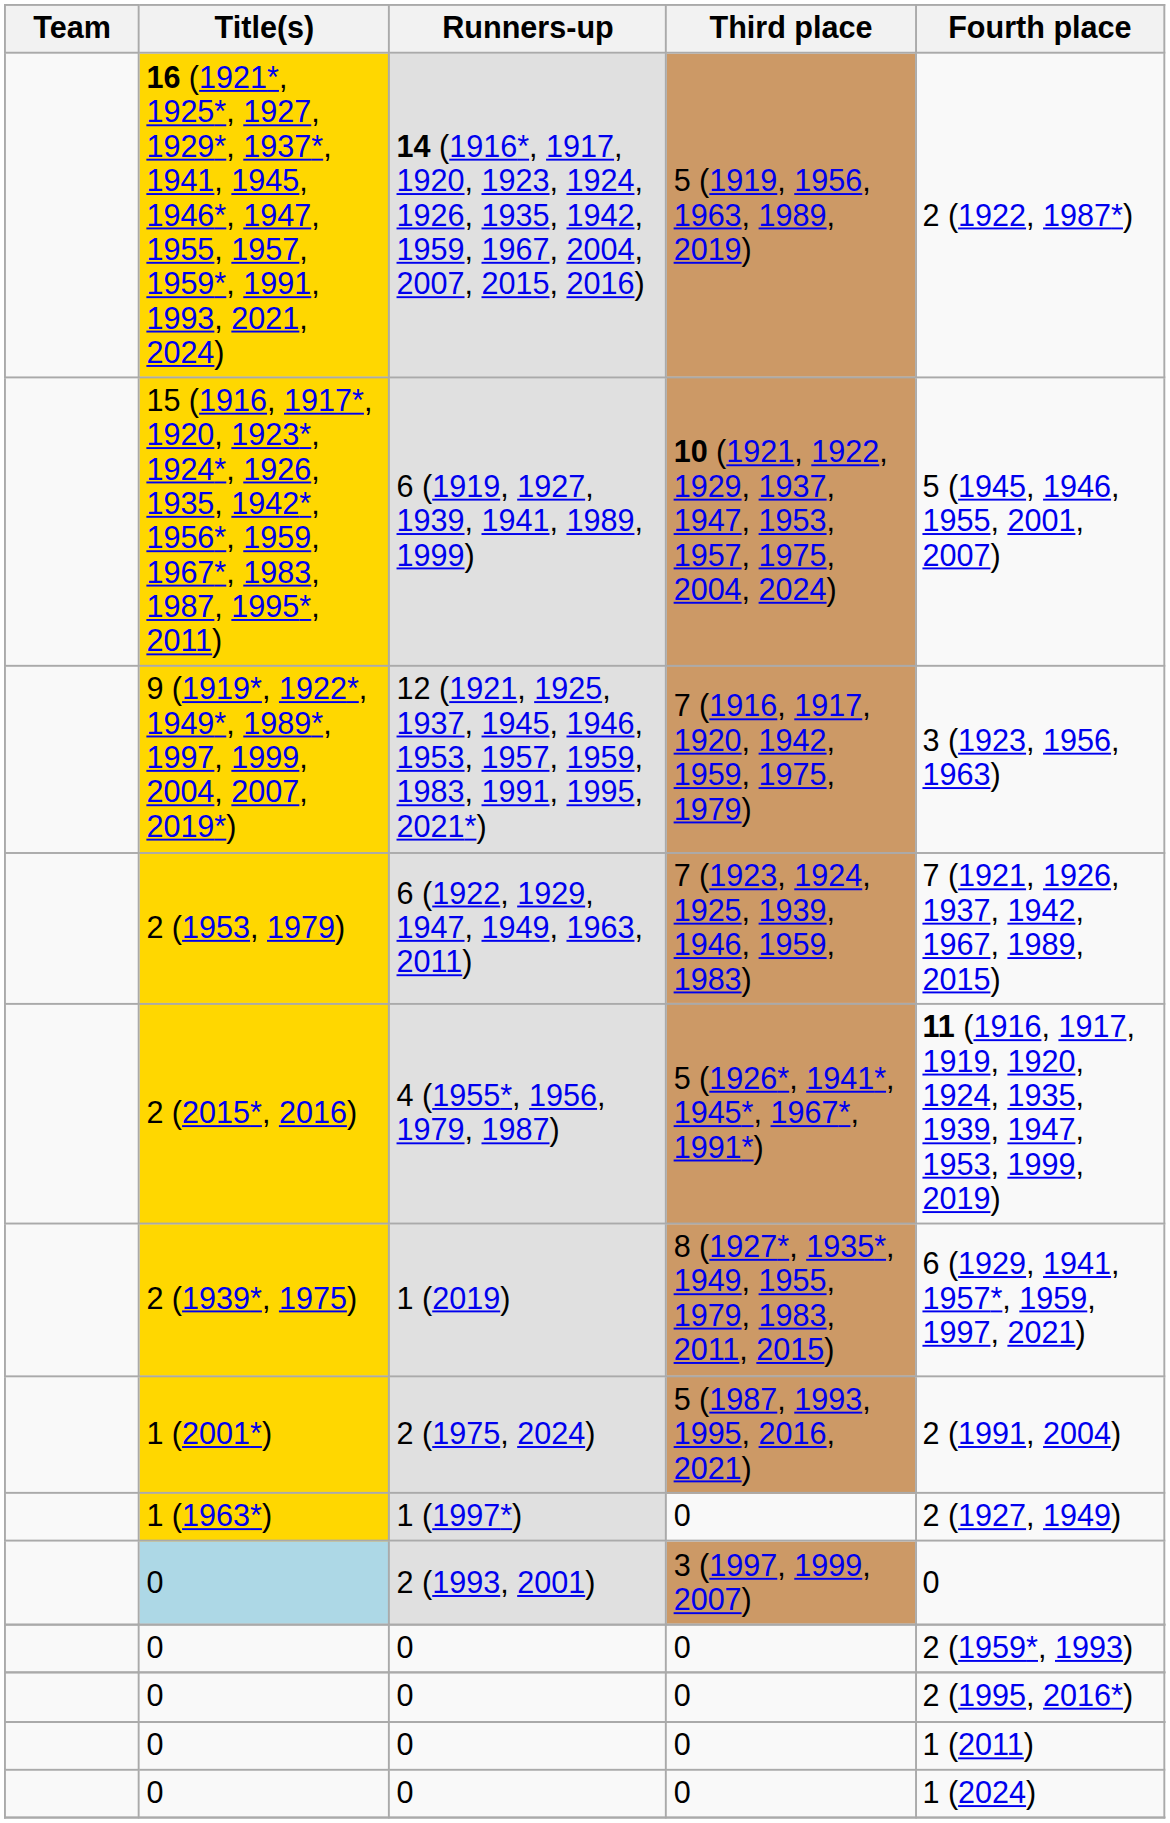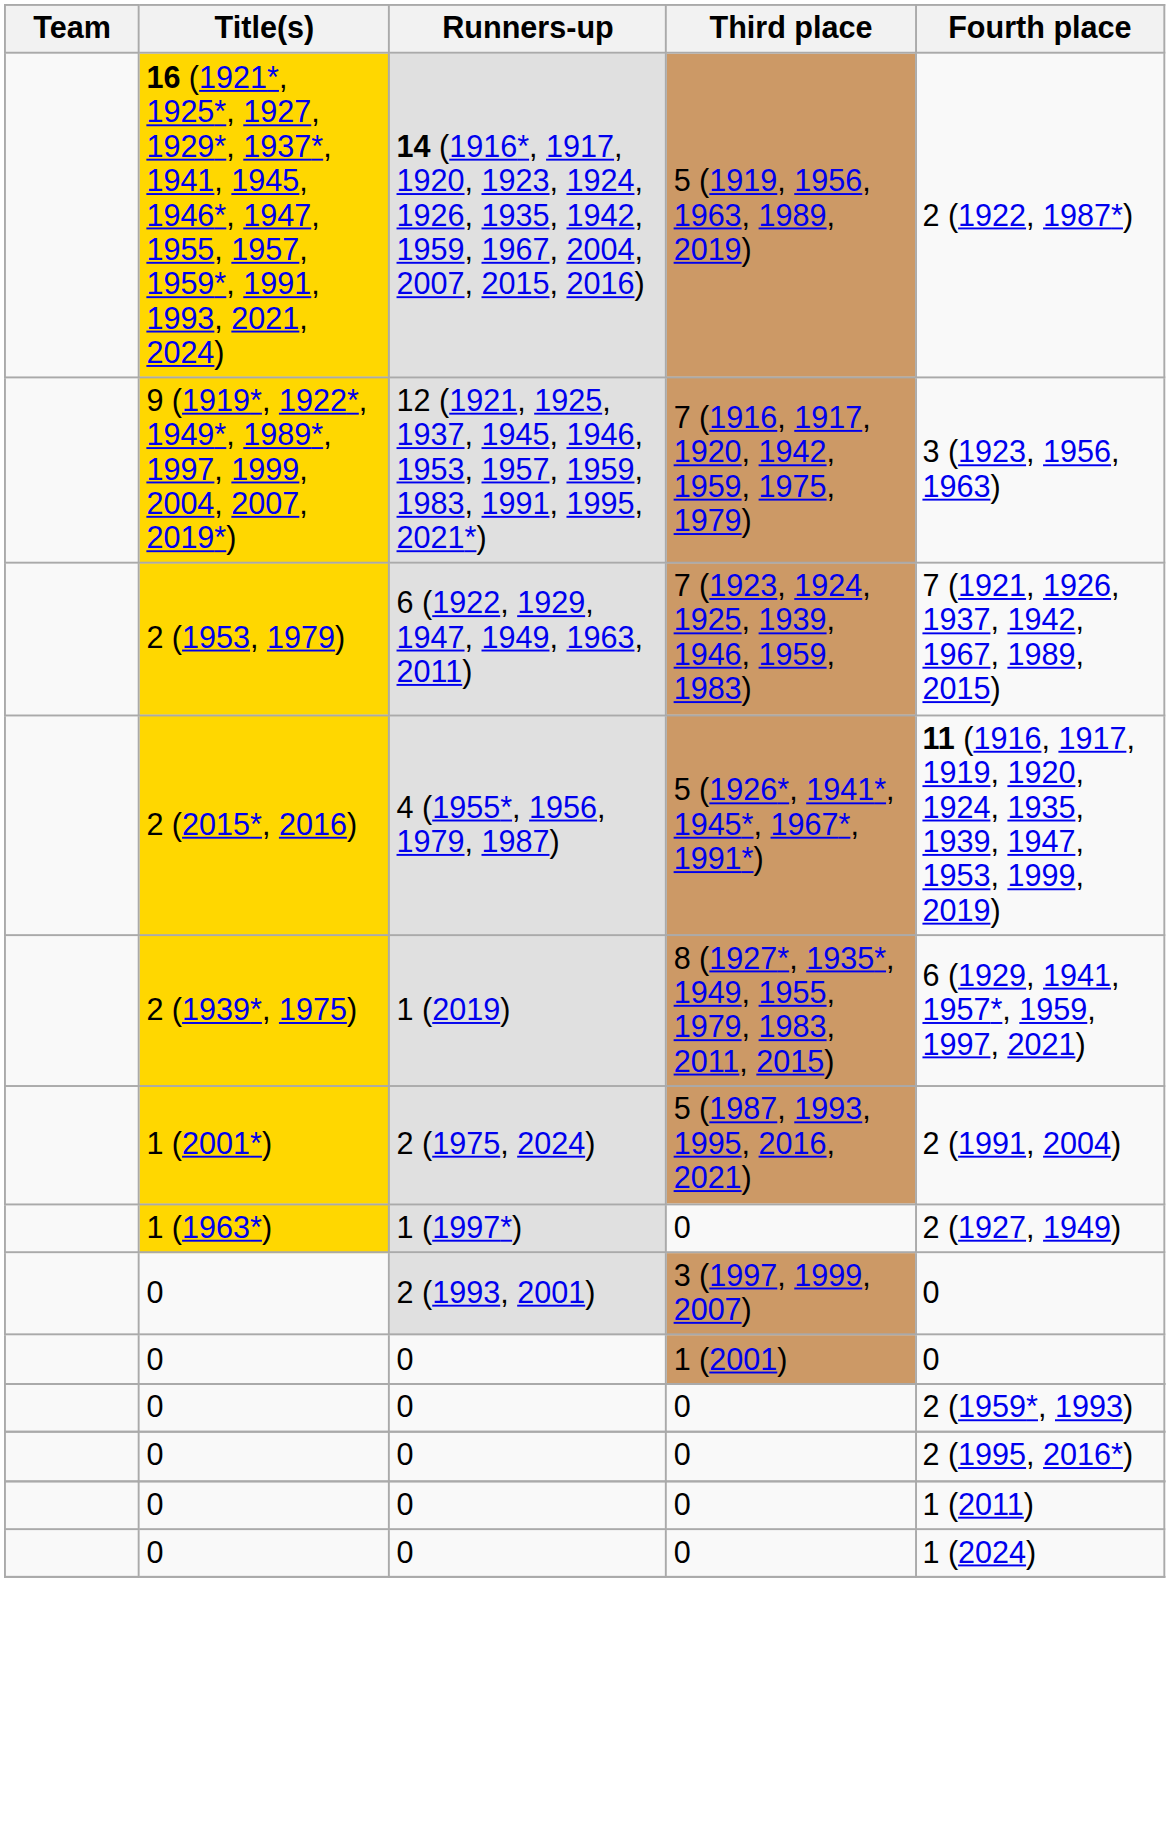- row: 15 (1916, 1917*, 1920, 1923*, 1924*, 1926, 1935, 1942*, 1956*, 1959, 1967*, 1983, 1987, 1995*, 2011) | 6 (1919, 1927, 1939, 1941, 1989, 1999) | 10 (1921, 1922, 1929, 1937, 1947, 1953, 1957, 1975, 2004, 2024) | 5 (1945, 1946, 1955, 2001, 2007)
2 (1993, 2001) | Title(s): lightblue background -> no background
+ row: 0 | 0 | 1 (2001) | 0
